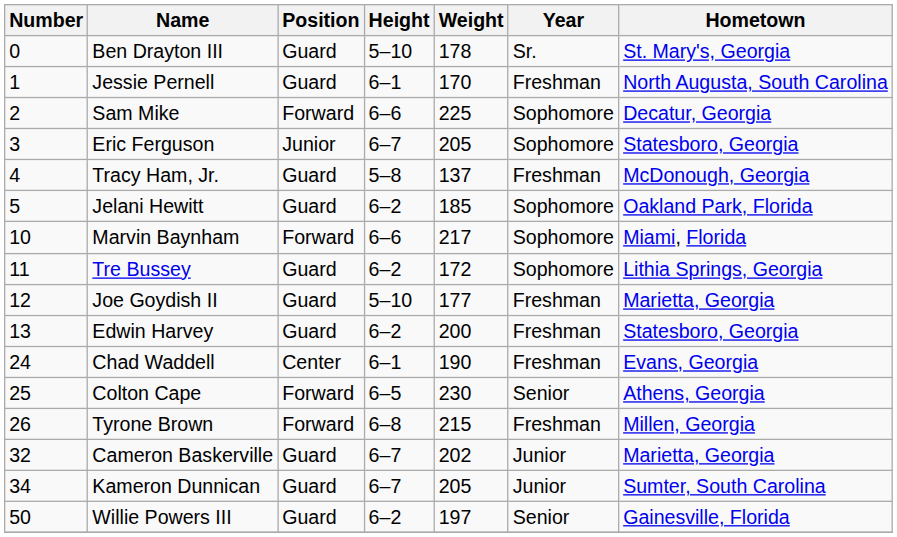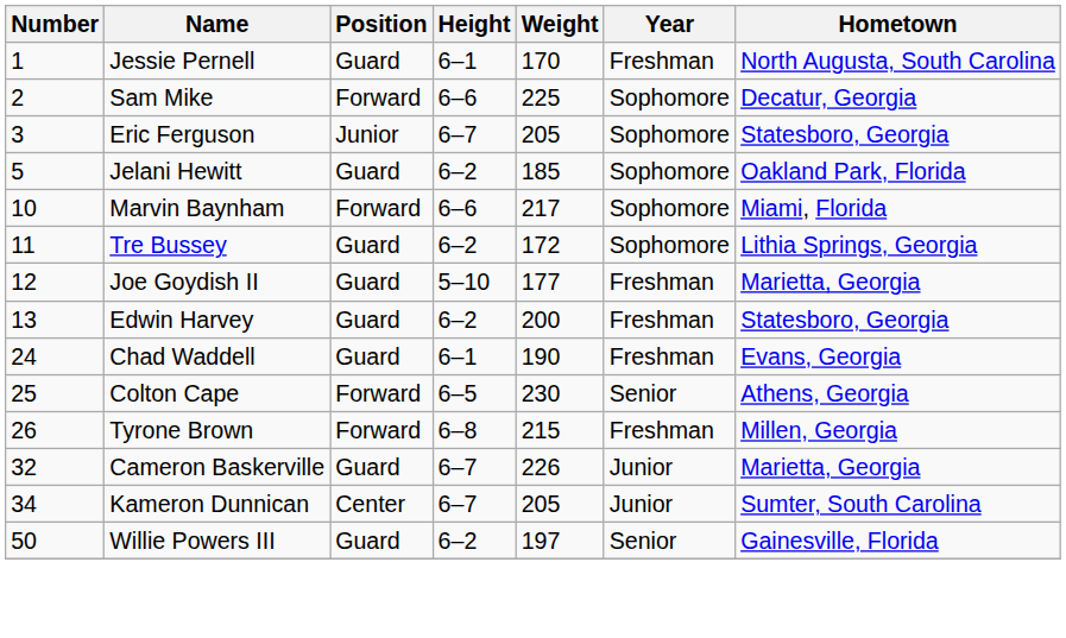- row: 0 | Ben Drayton III | Guard | 5–10 | 178 | Sr. | St. Mary's, Georgia
- row: 4 | Tracy Ham, Jr. | Guard | 5–8 | 137 | Freshman | McDonough, Georgia
Chad Waddell | Position: Center -> Guard
Cameron Baskerville | Weight: 202 -> 226
Kameron Dunnican | Position: Guard -> Center
